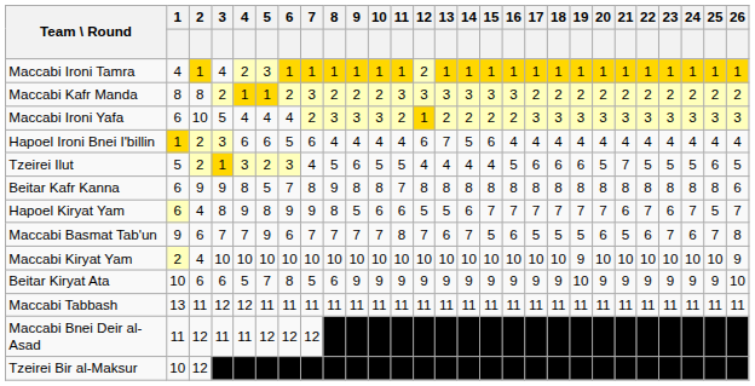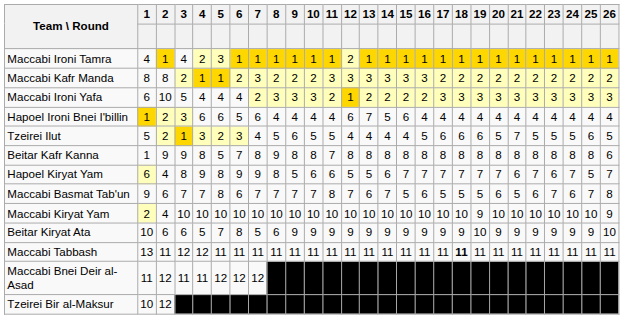Beitar Kafr Kanna | 1: 6 -> 1
Maccabi Basmat Tab'un | 5: 9 -> 8
Maccabi Tabbash | 18: normal -> bold
